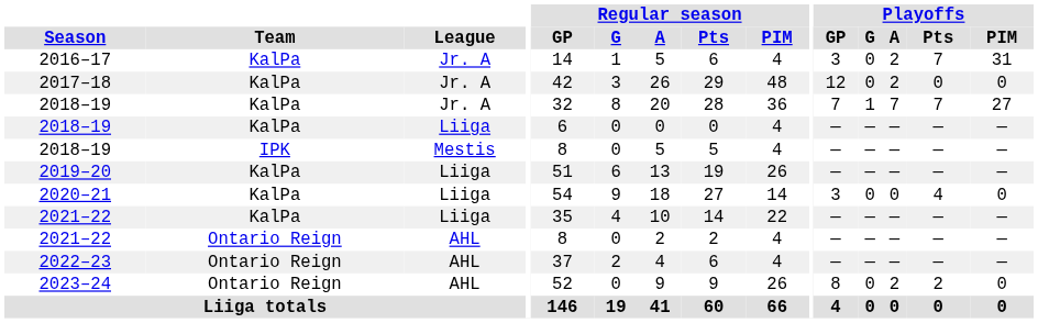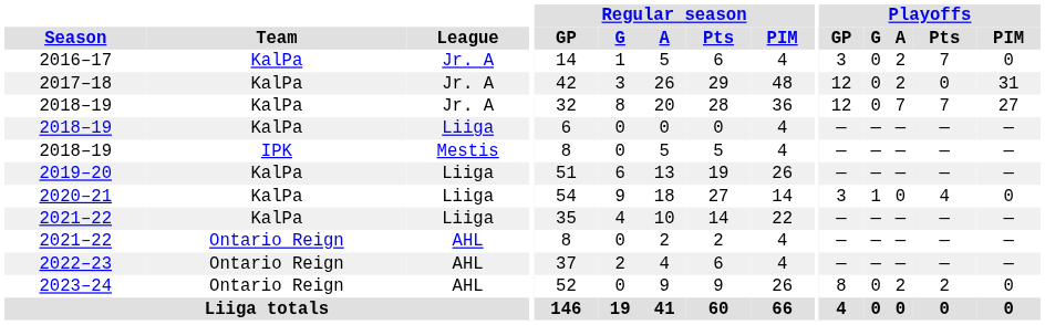2016–17 | Playoffs / PIM: 31 -> 0
2017–18 | Playoffs / PIM: 0 -> 31
2018–19 / Jr. A | Playoffs / GP: 7 -> 12
2018–19 / Jr. A | Playoffs / G: 1 -> 0
2020–21 | Playoffs / G: 0 -> 1
